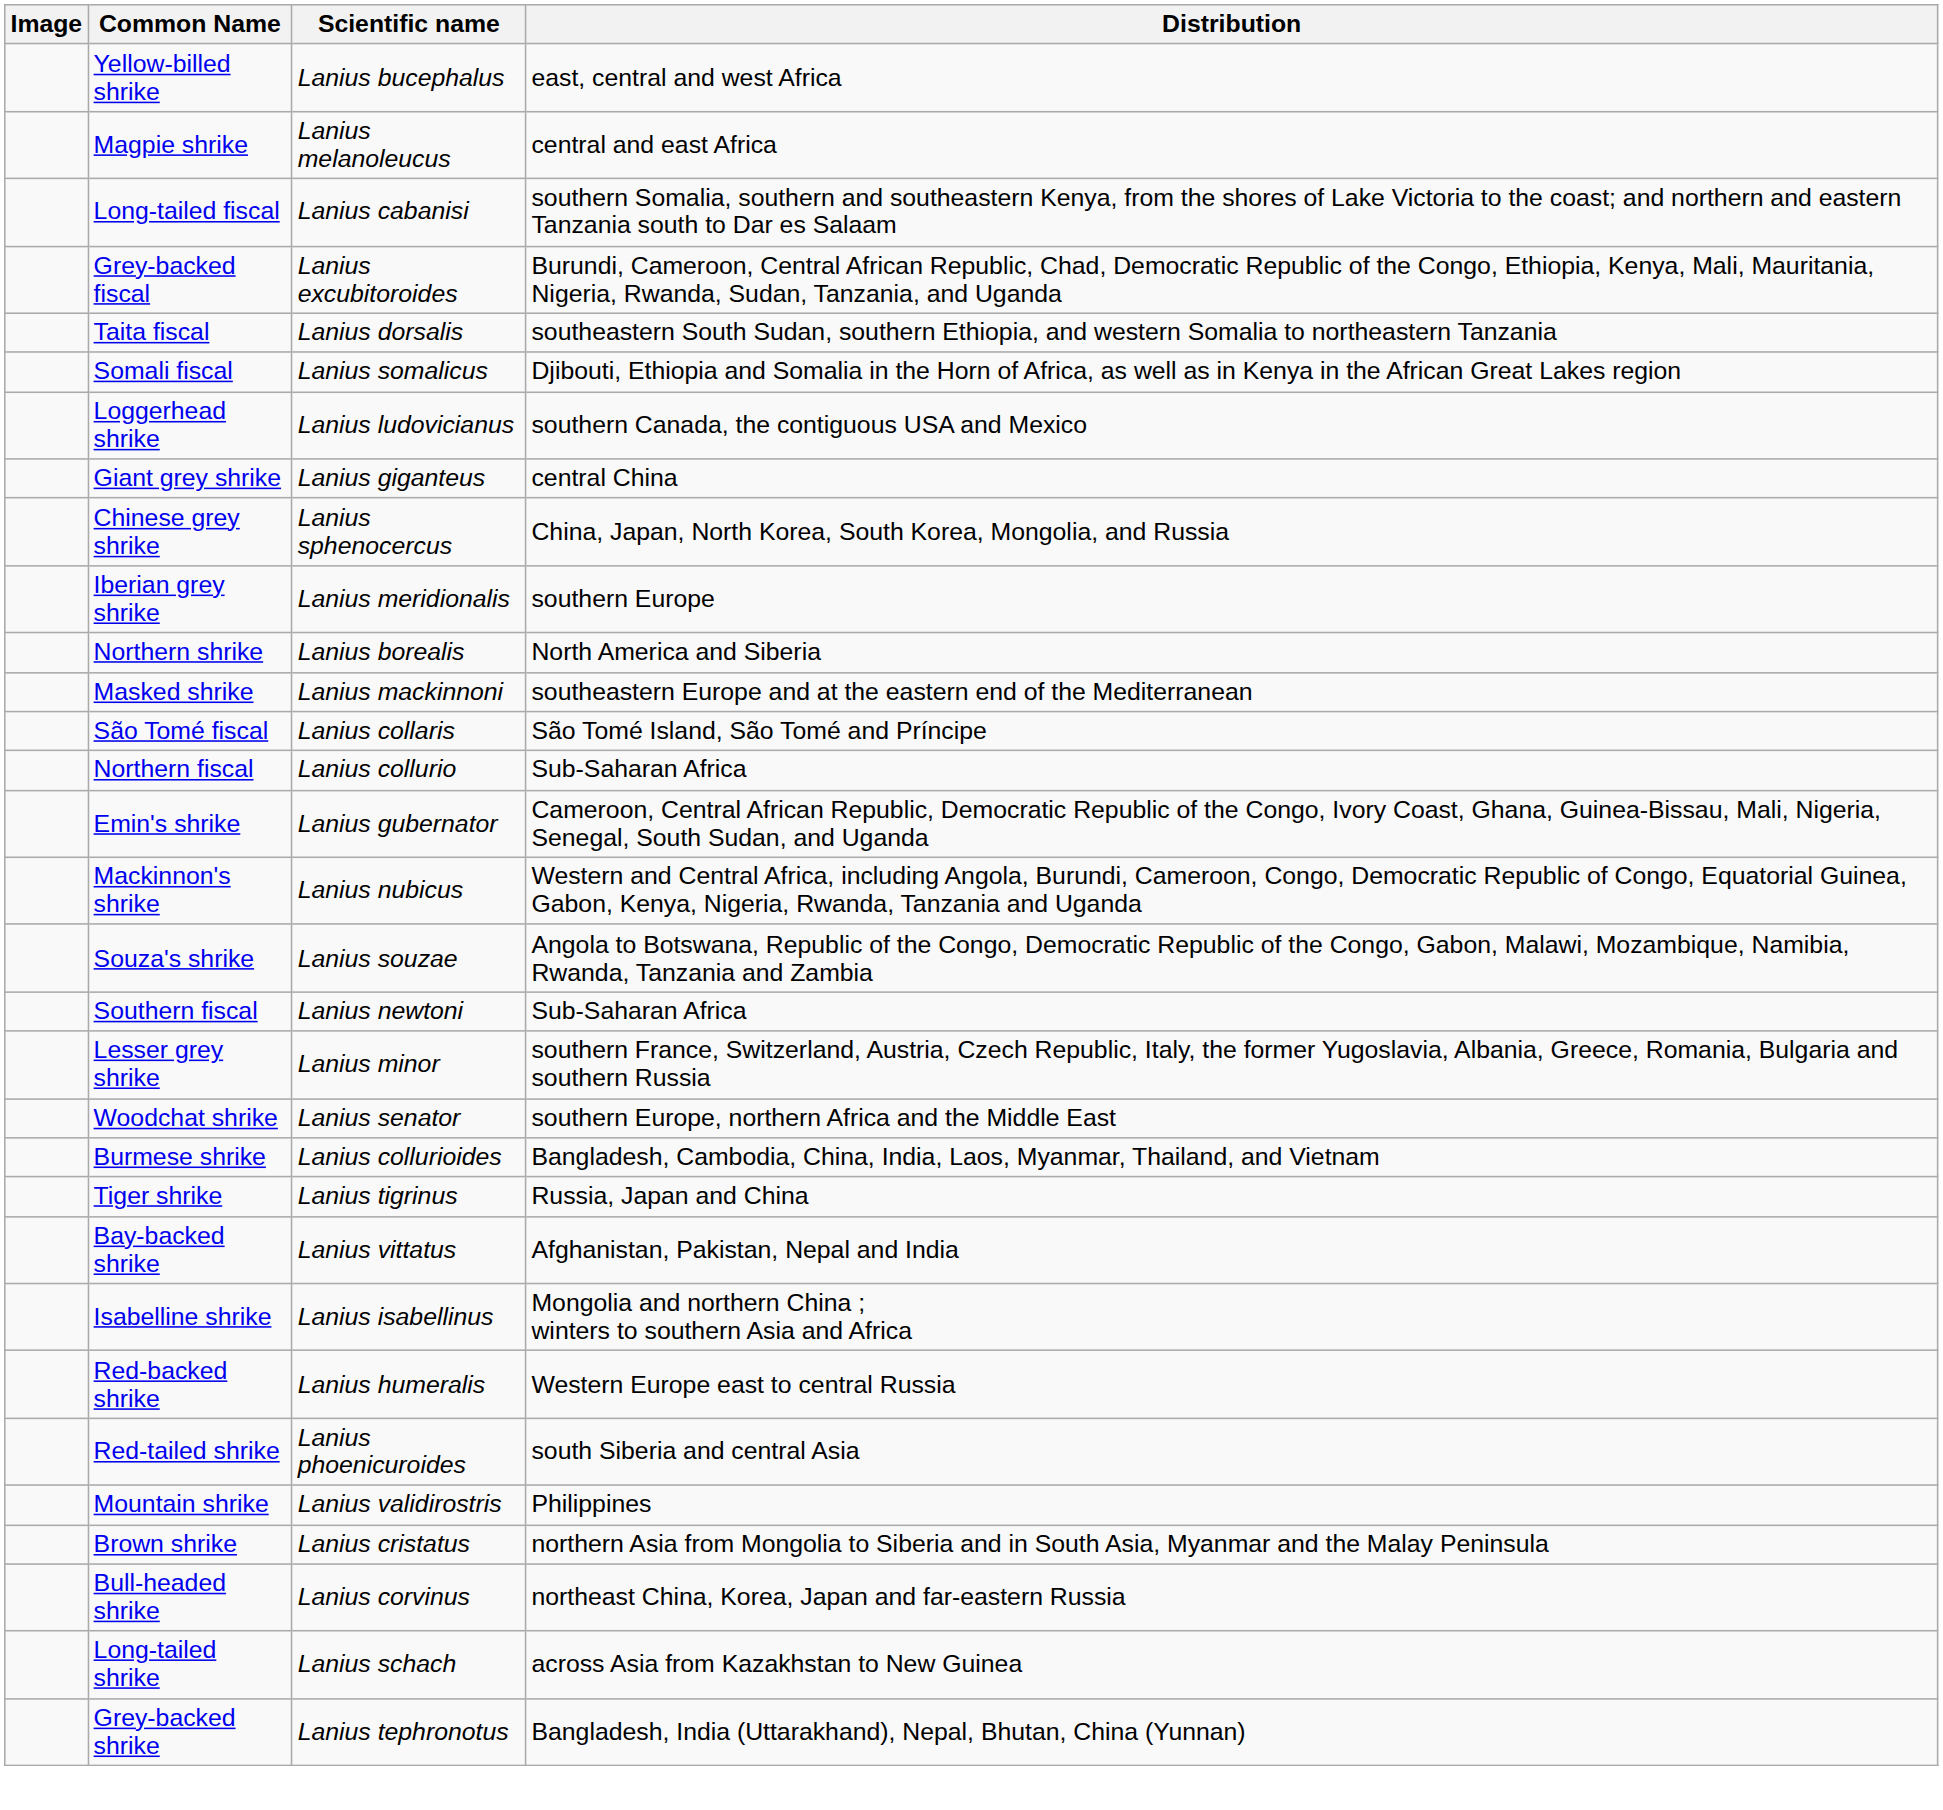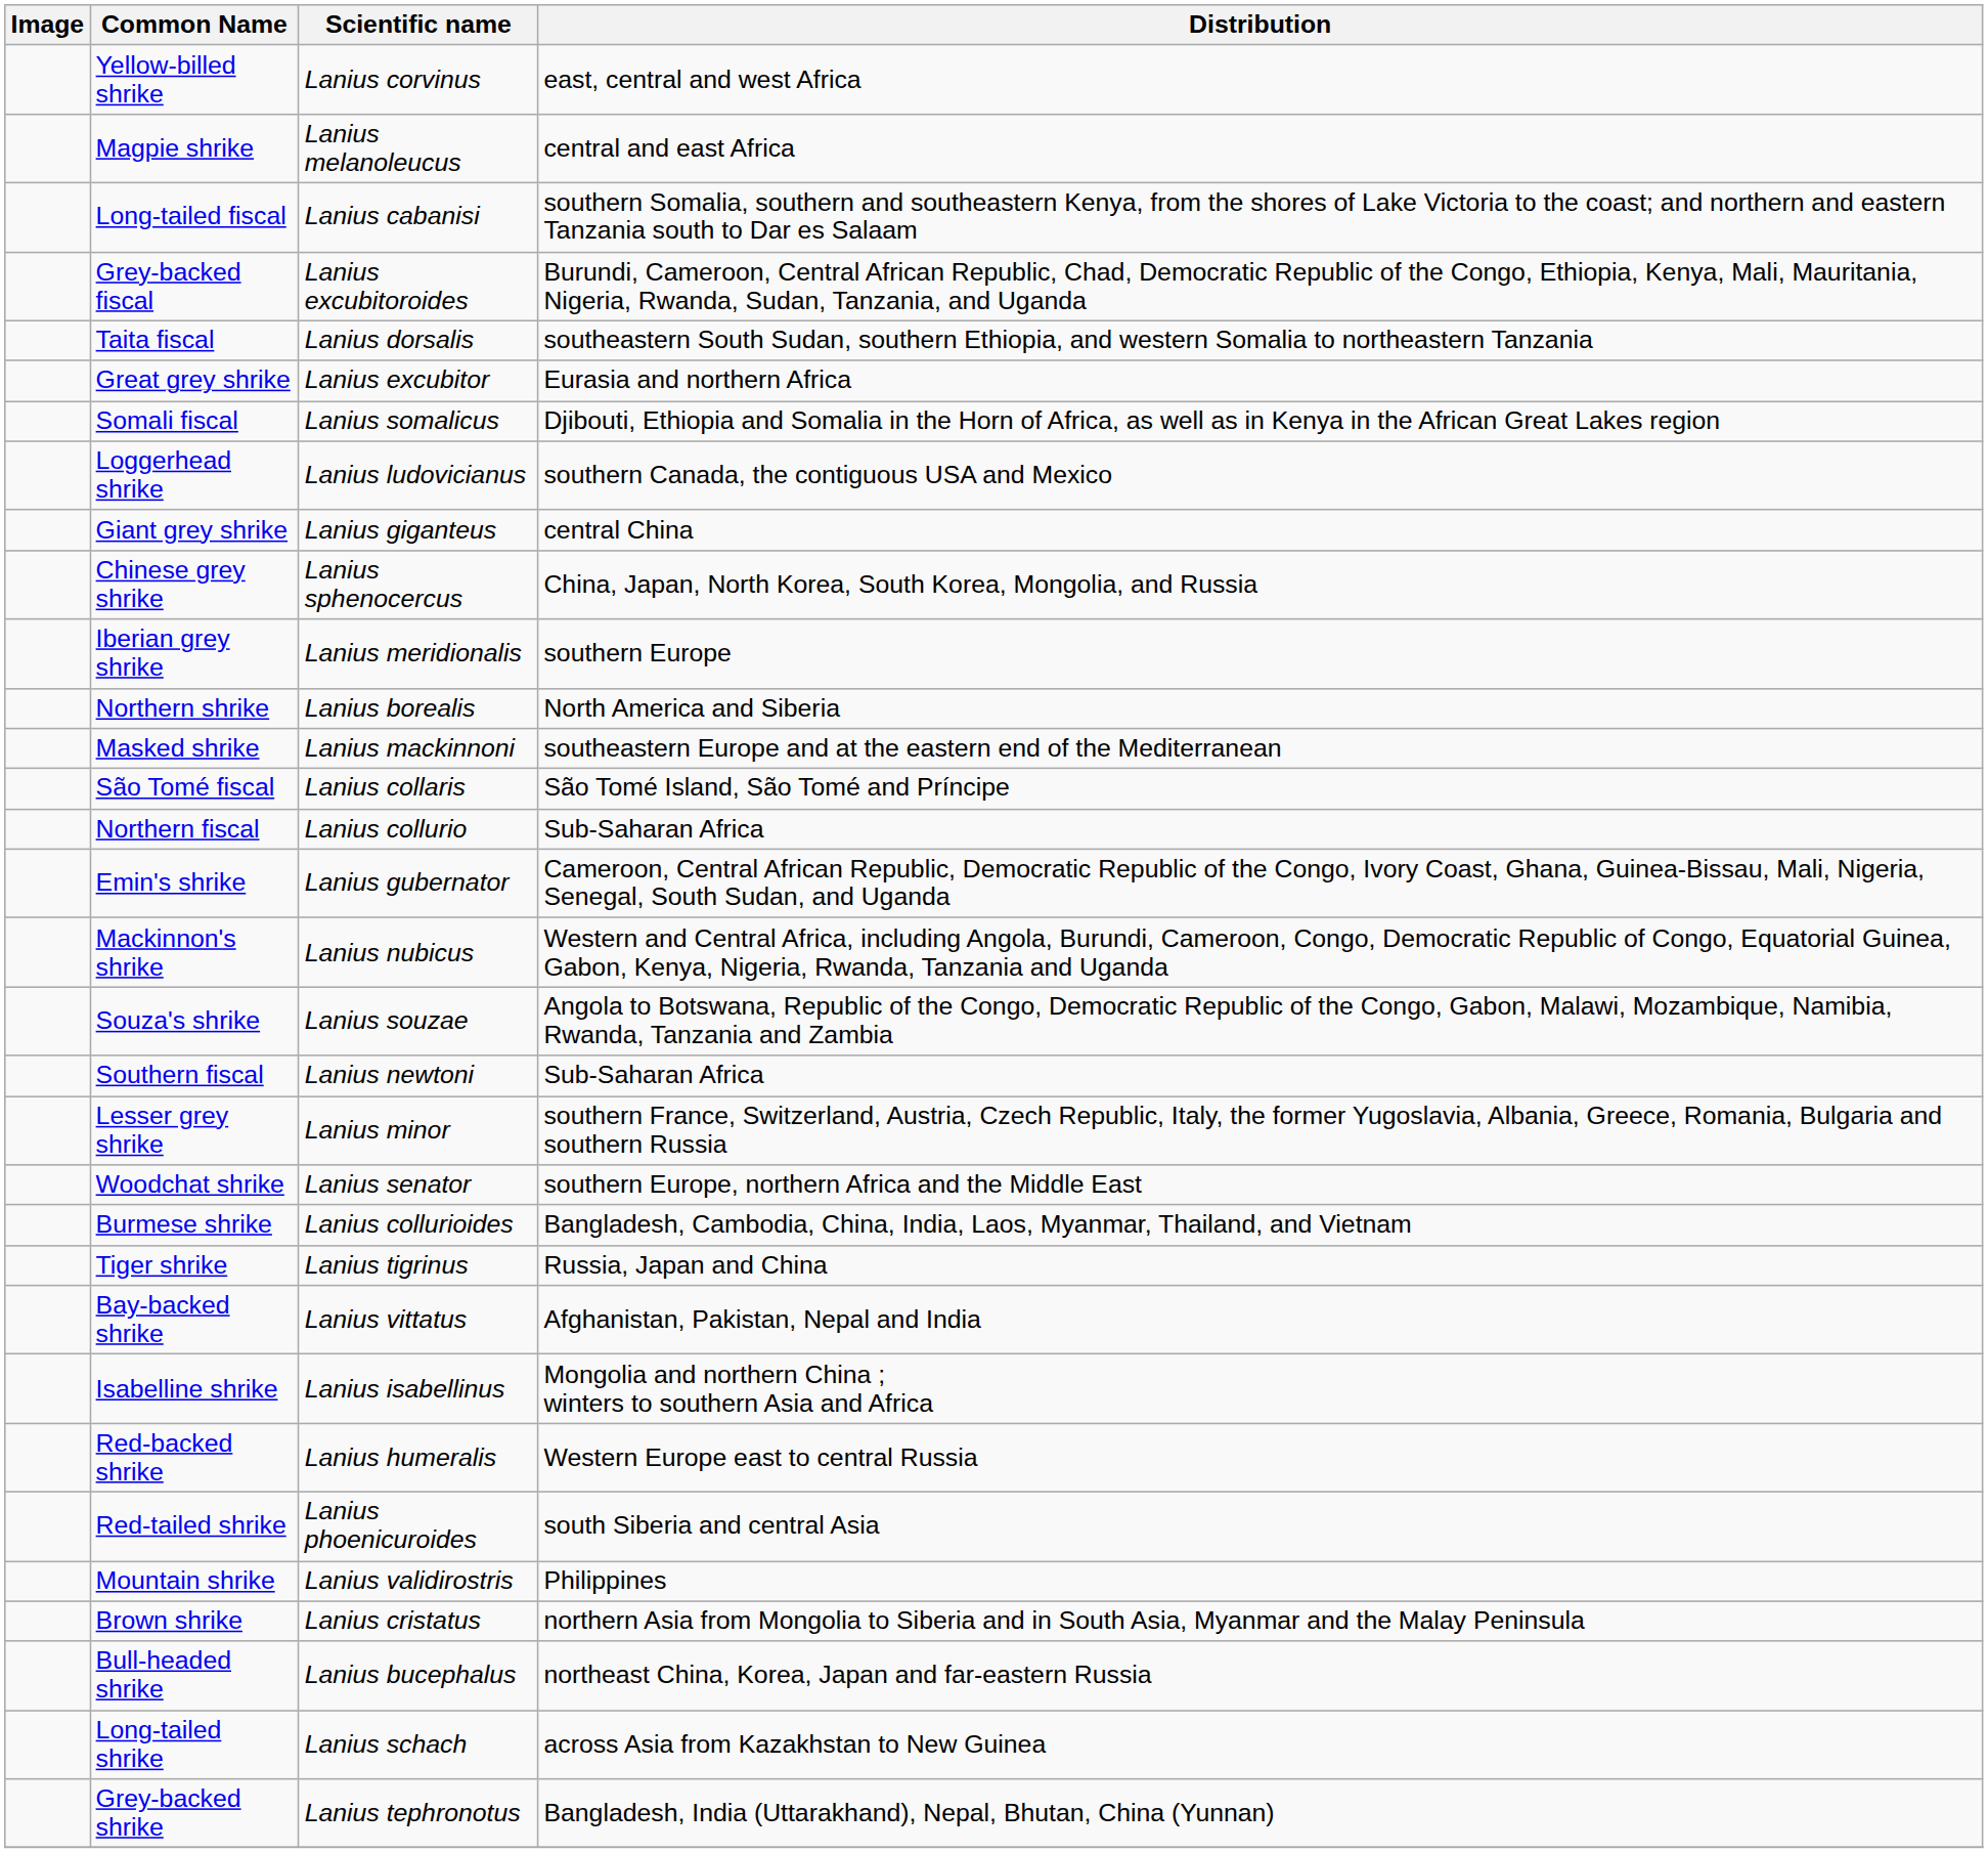Yellow-billed shrike | Scientific name: Lanius bucephalus -> Lanius corvinus
+ row: Great grey shrike | Lanius excubitor | Eurasia and northern Africa
Bull-headed shrike | Scientific name: Lanius corvinus -> Lanius bucephalus
